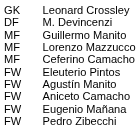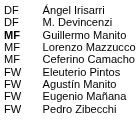- row: GK | Leonard Crossley
+ row: DF | Ángel Irisarri
Guillermo Manito | column 1: normal -> bold
- row: FW | Aniceto Camacho
